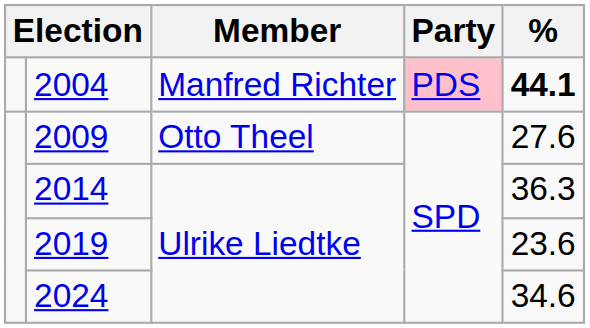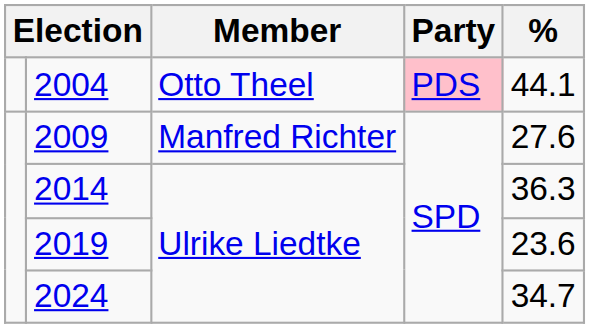2004 | Member: Manfred Richter -> Otto Theel
2004 | %: bold -> normal
2009 | Member: Otto Theel -> Manfred Richter
2024 | %: 34.6 -> 34.7
